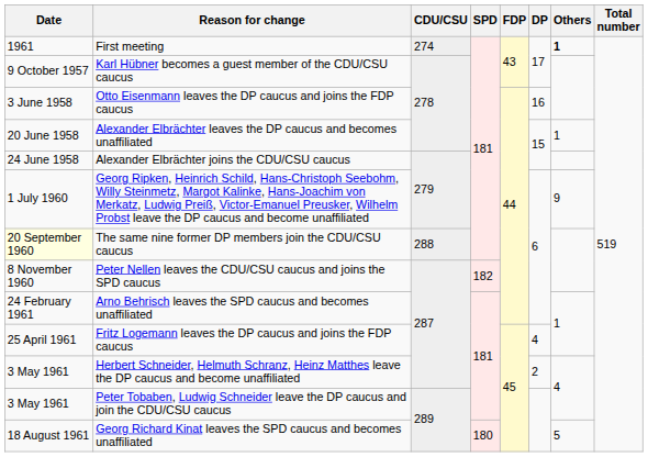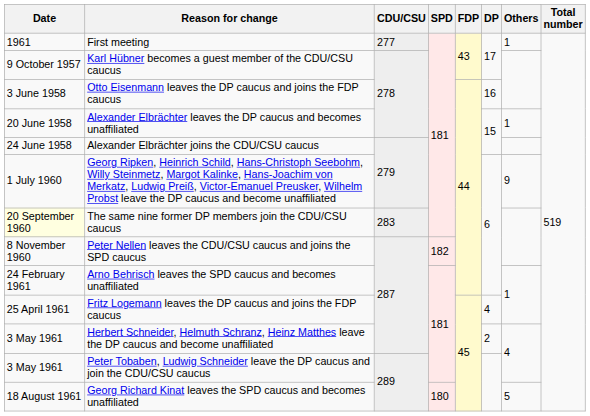First meeting | CDU/CSU: 274 -> 277
First meeting | Others: bold -> normal
The same nine former DP members join the CDU/CSU caucus | CDU/CSU: 288 -> 283
